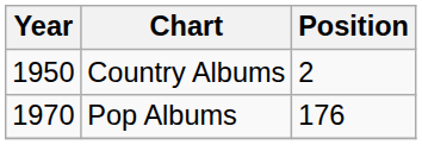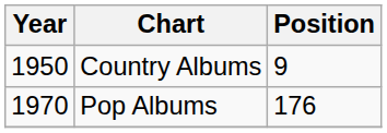Country Albums | Position: 2 -> 9
